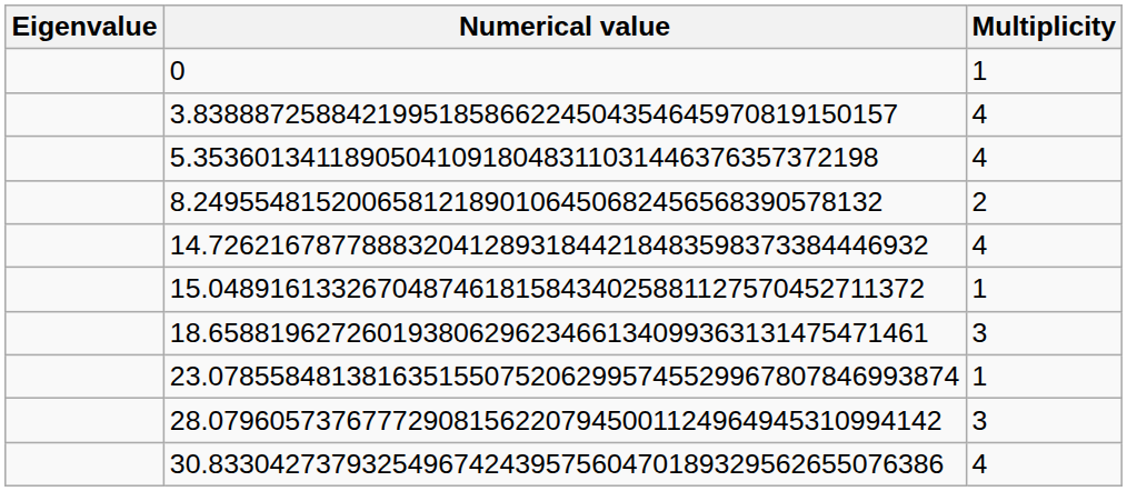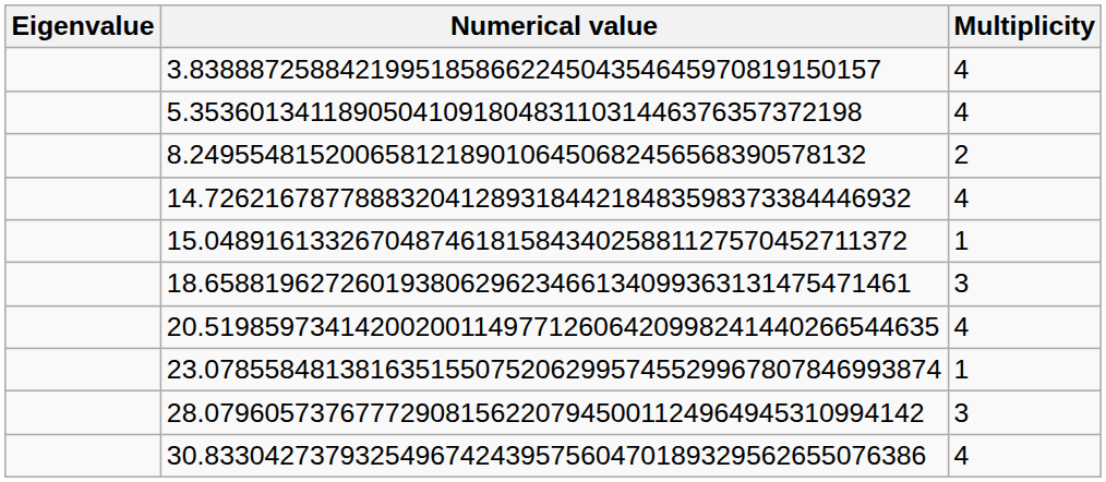- row: 0 | 1
+ row: 20.5198597341420020011497712606420998241440266544635 | 4
